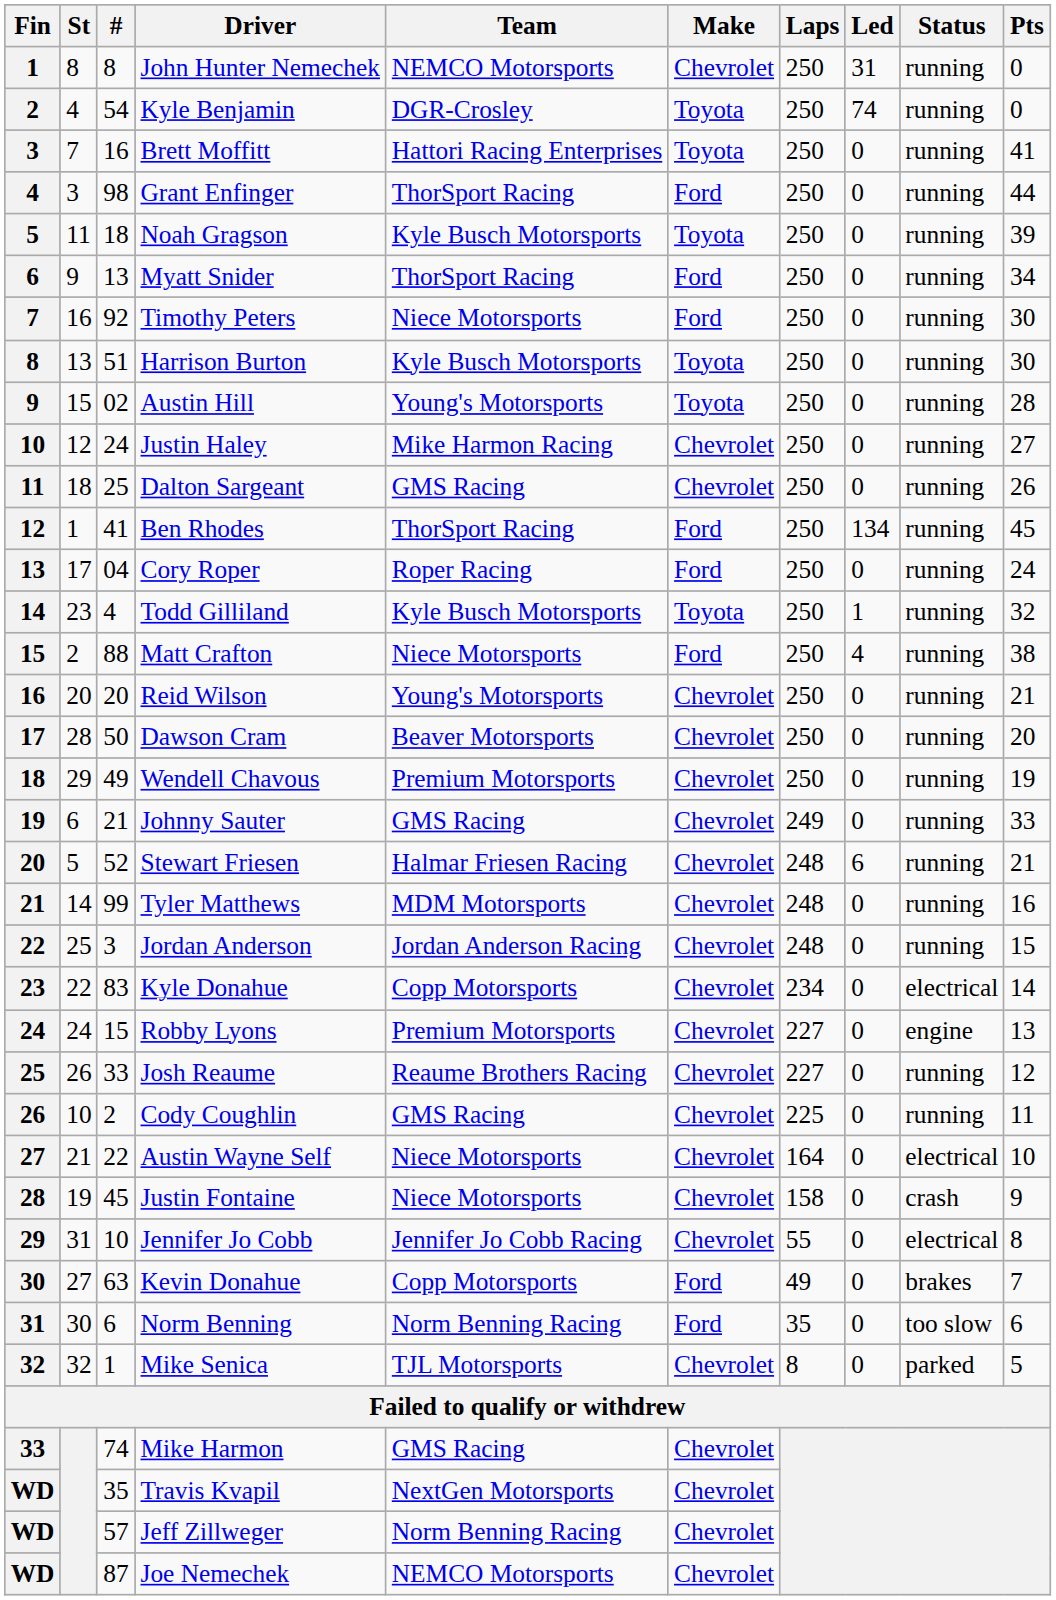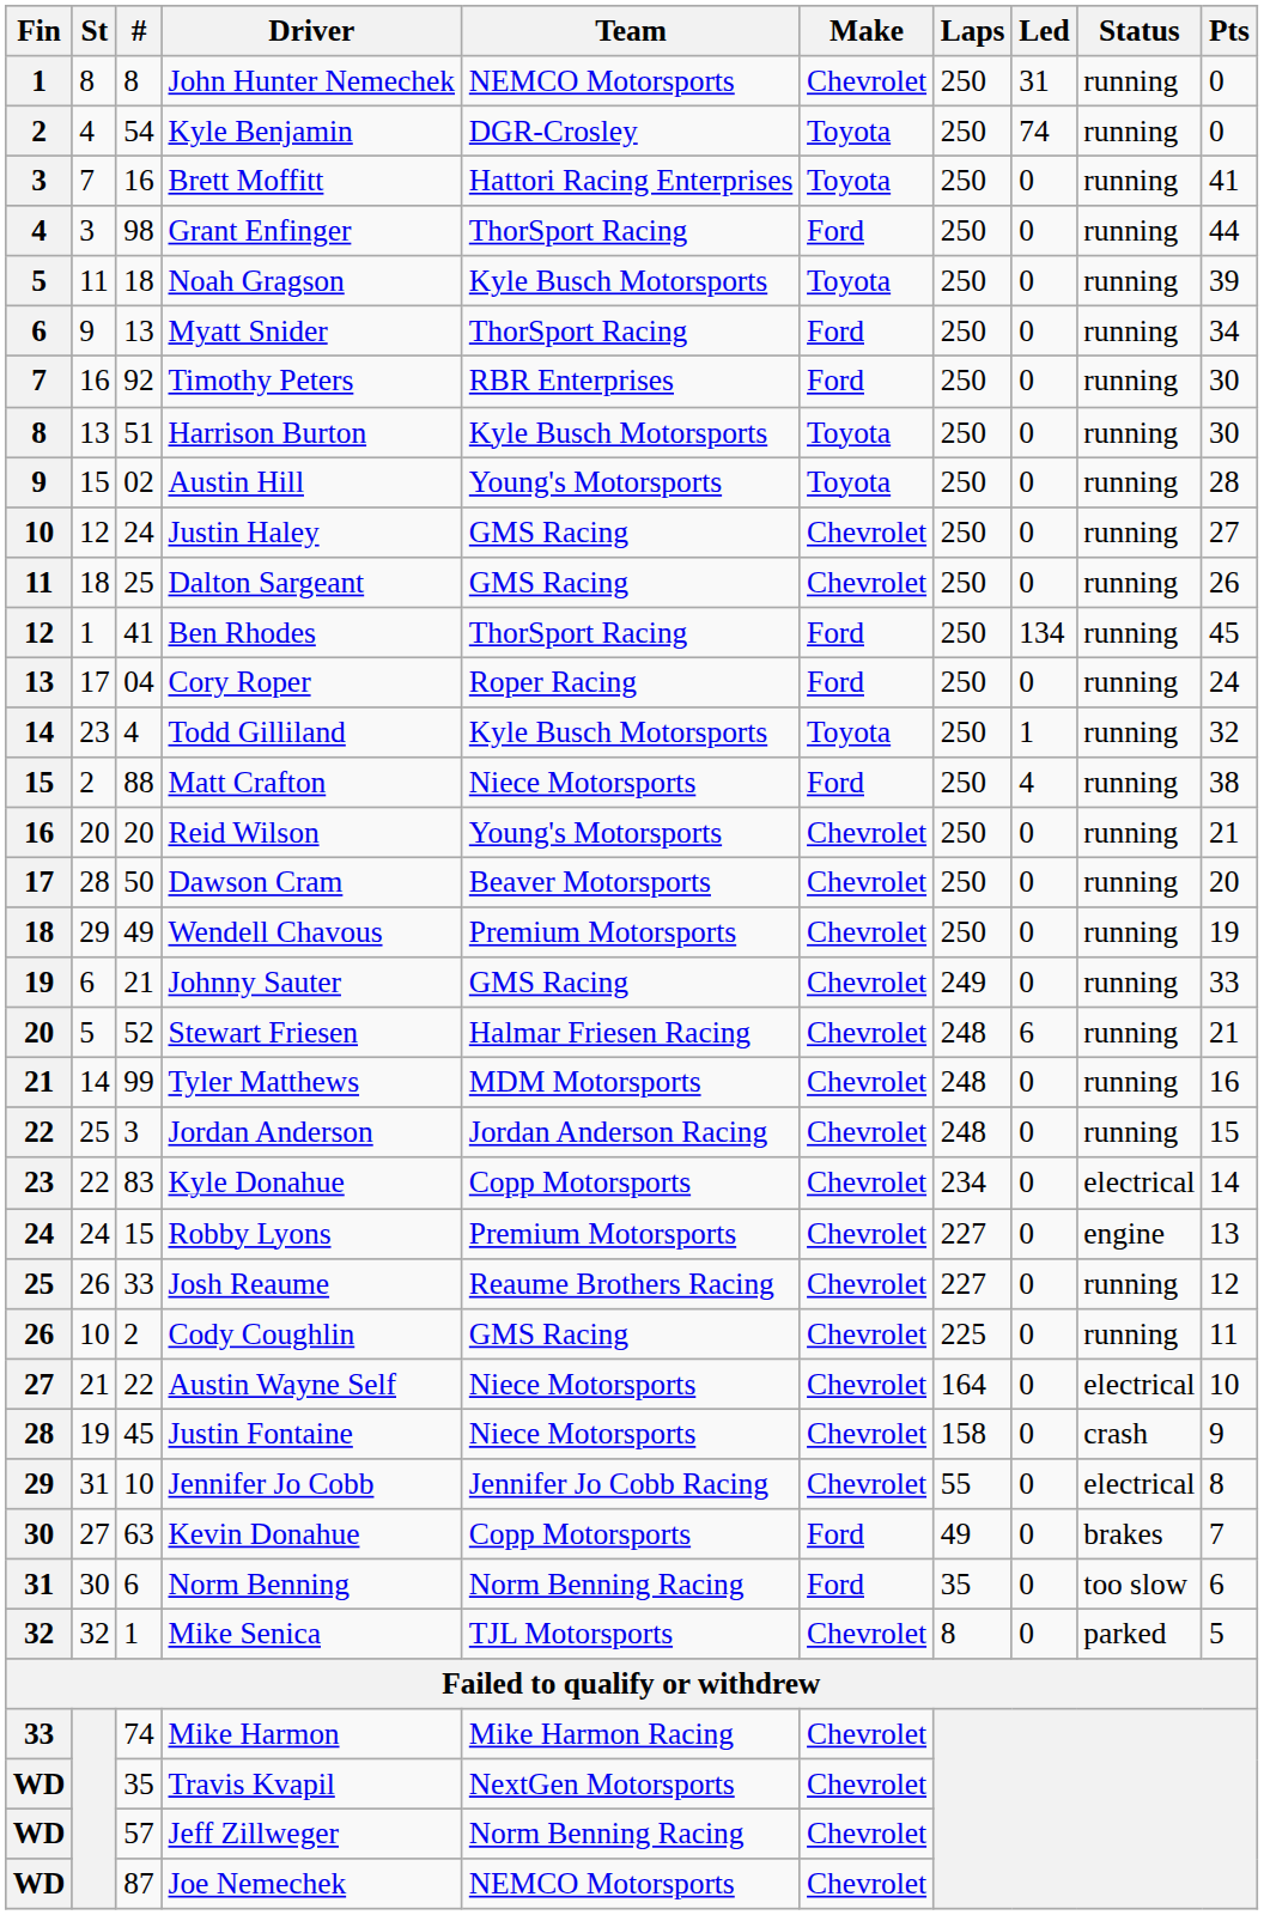Timothy Peters | Team: Niece Motorsports -> RBR Enterprises
Justin Haley | Team: Mike Harmon Racing -> GMS Racing
Mike Harmon | Team: GMS Racing -> Mike Harmon Racing
